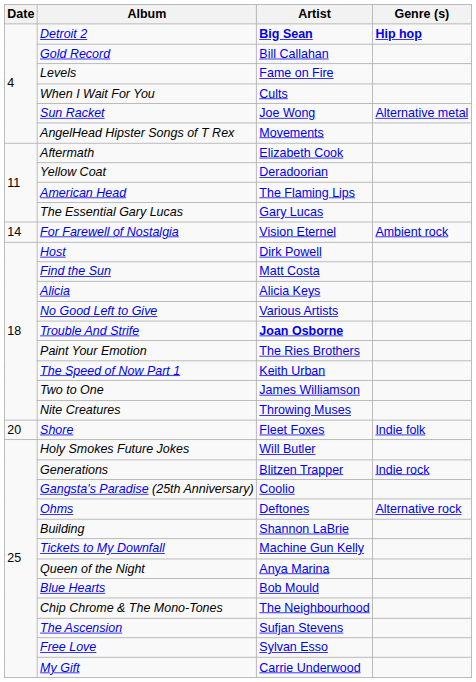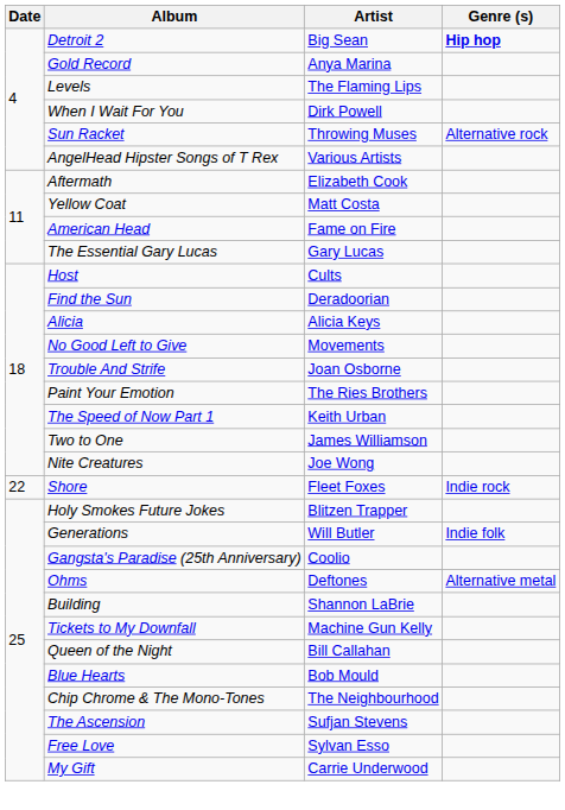Detroit 2 | Artist: bold -> normal
Gold Record | Artist: Bill Callahan -> Anya Marina
Levels | Artist: Fame on Fire -> The Flaming Lips
When I Wait For You | Artist: Cults -> Dirk Powell
Sun Racket | Artist: Joe Wong -> Throwing Muses
Sun Racket | Genre (s): Alternative metal -> Alternative rock
AngelHead Hipster Songs of T Rex | Artist: Movements -> Various Artists
Yellow Coat | Artist: Deradoorian -> Matt Costa
American Head | Artist: The Flaming Lips -> Fame on Fire
- row: 14 | For Farewell of Nostalgia | Vision Eternel | Ambient rock
Host | Artist: Dirk Powell -> Cults
Find the Sun | Artist: Matt Costa -> Deradoorian
No Good Left to Give | Artist: Various Artists -> Movements
Trouble And Strife | Artist: bold -> normal
Nite Creatures | Artist: Throwing Muses -> Joe Wong
Shore | Date: 20 -> 22
Shore | Genre (s): Indie folk -> Indie rock
Holy Smokes Future Jokes | Artist: Will Butler -> Blitzen Trapper
Generations | Artist: Blitzen Trapper -> Will Butler
Generations | Genre (s): Indie rock -> Indie folk
Ohms | Genre (s): Alternative rock -> Alternative metal
Queen of the Night | Artist: Anya Marina -> Bill Callahan
